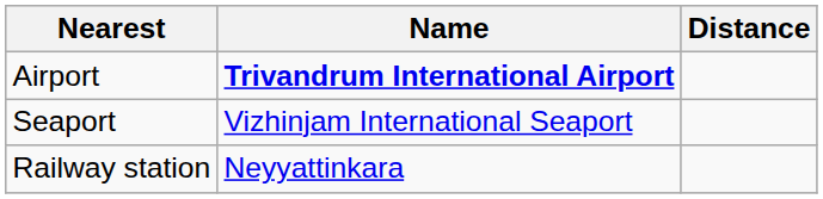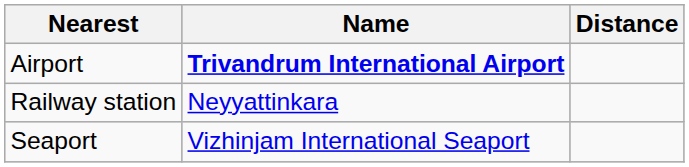rows swapped: Railway station <-> Seaport
